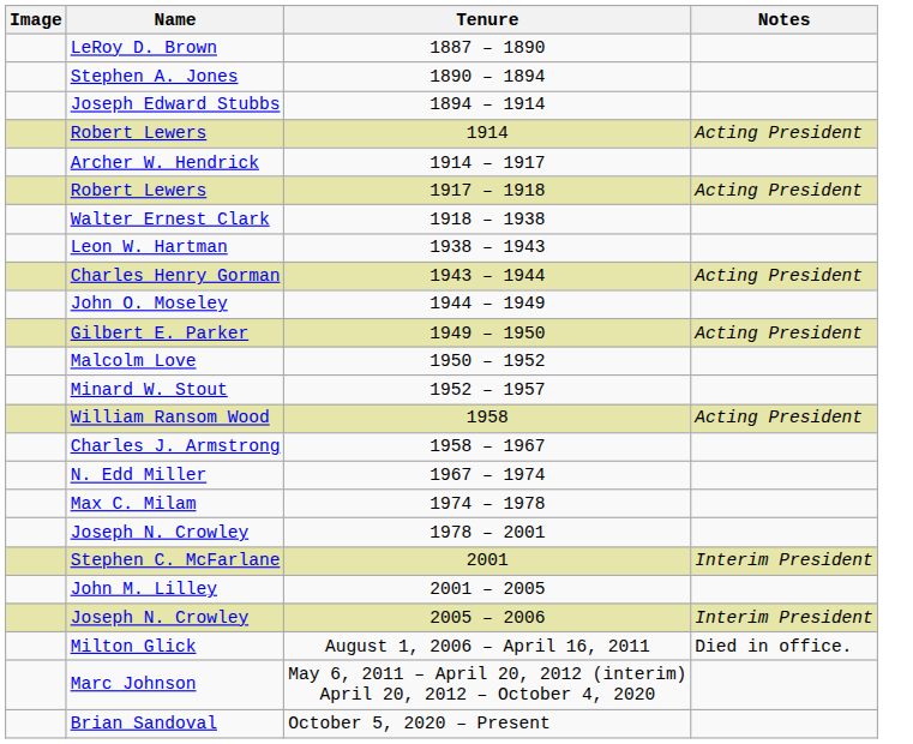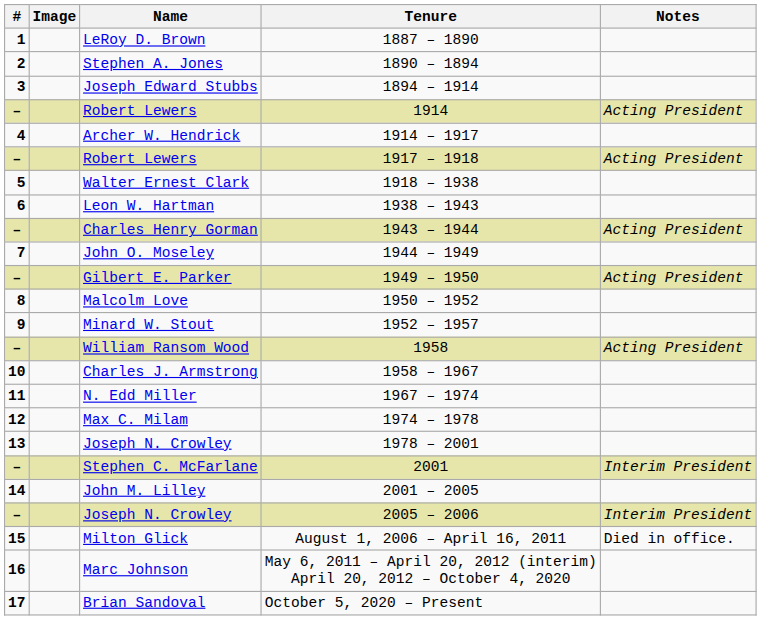+ column: # | 1 | 2 | 3 | – | 4 | – | 5 | 6 | – | 7 | – | 8 | 9 | – | 10 | 11 | 12 | 13 | – | 14 | – | 15 | 16 | 17
